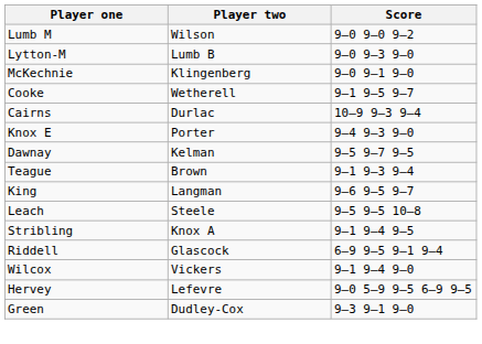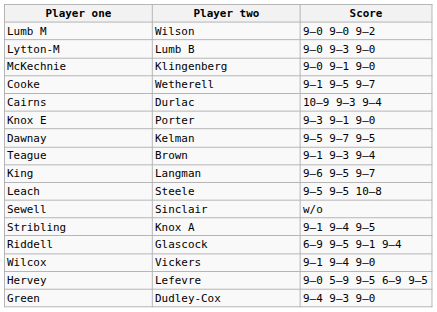Knox E | Score: 9–4 9–3 9–0 -> 9–3 9–1 9–0
+ row: Sewell | Sinclair | w/o
Green | Score: 9–3 9–1 9–0 -> 9–4 9–3 9–0
